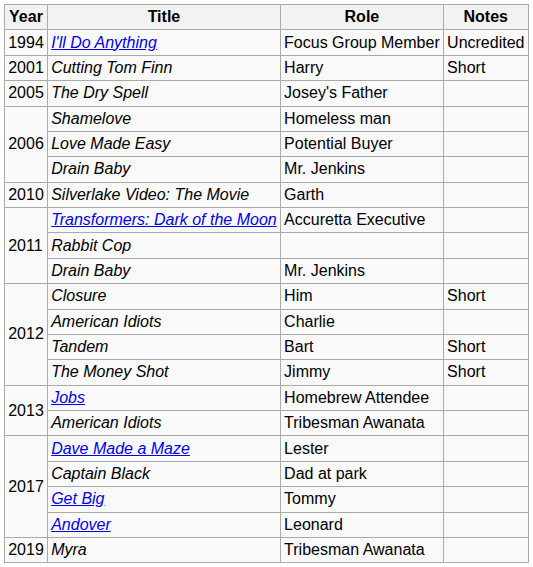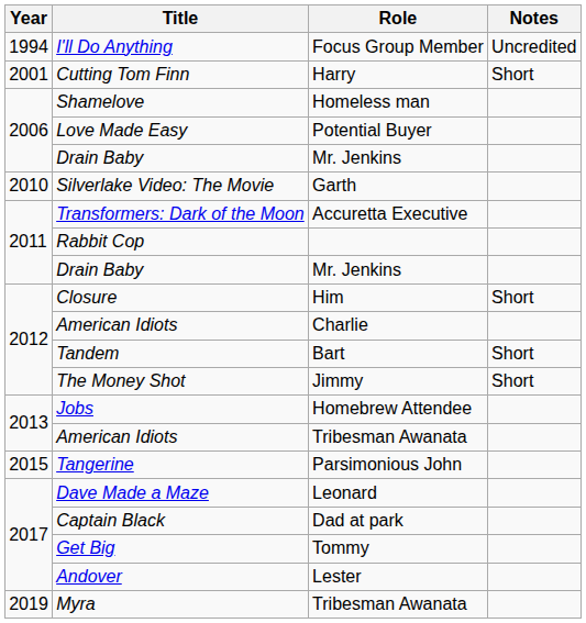- row: 2005 | The Dry Spell | Josey's Father
+ row: 2015 | Tangerine | Parsimonious John
Dave Made a Maze | Role: Lester -> Leonard
Andover | Role: Leonard -> Lester
